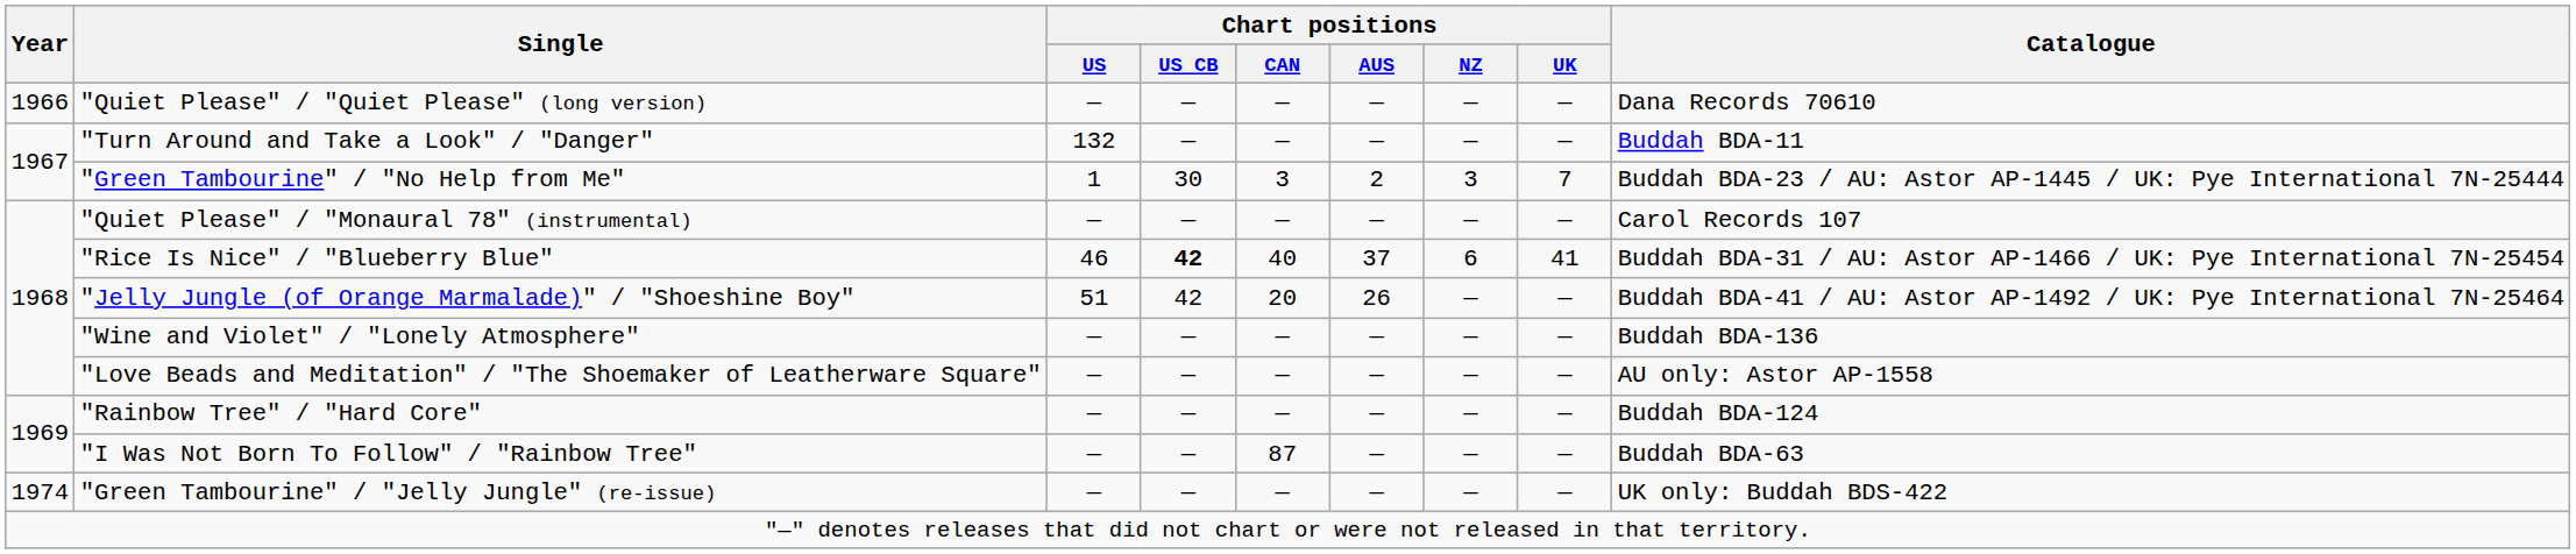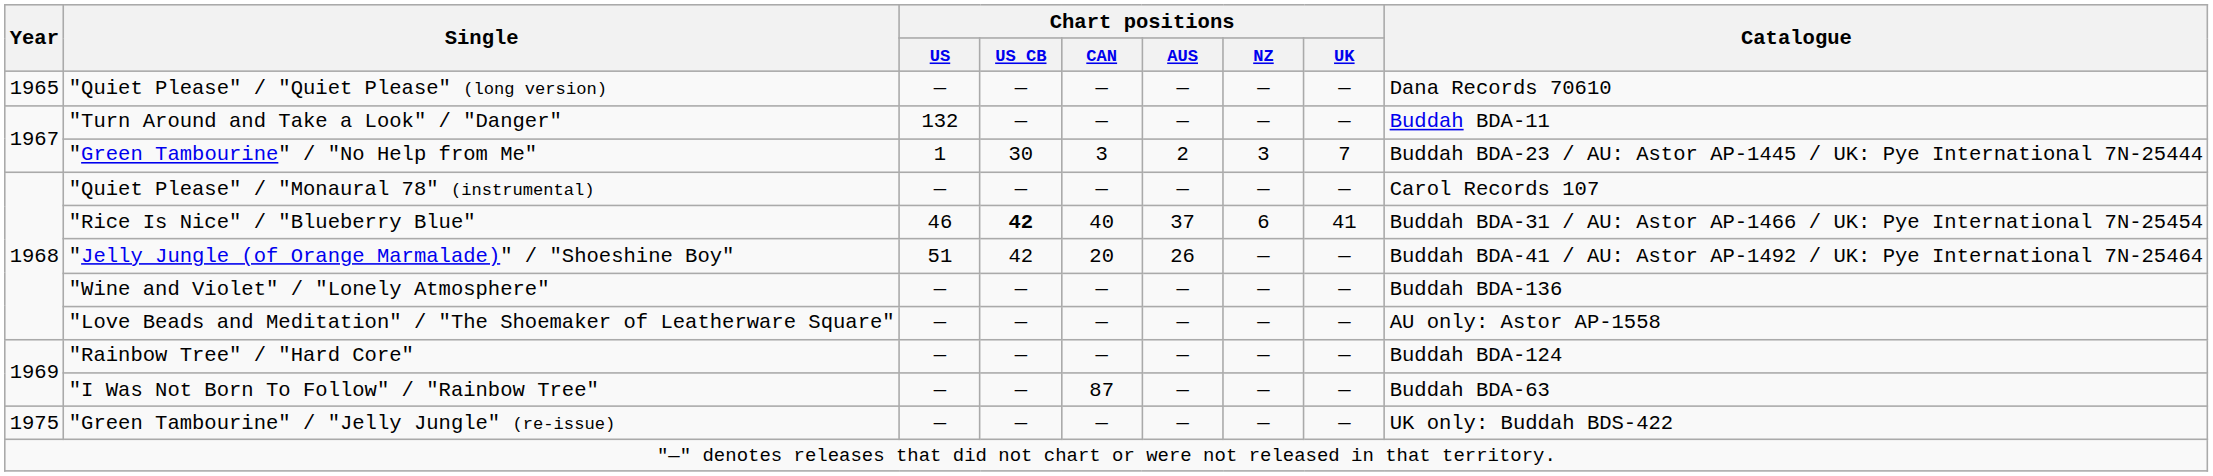"Quiet Please" / "Quiet Please" (long version) | Year: 1966 -> 1965
"Green Tambourine" / "Jelly Jungle" (re-issue) | Year: 1974 -> 1975
